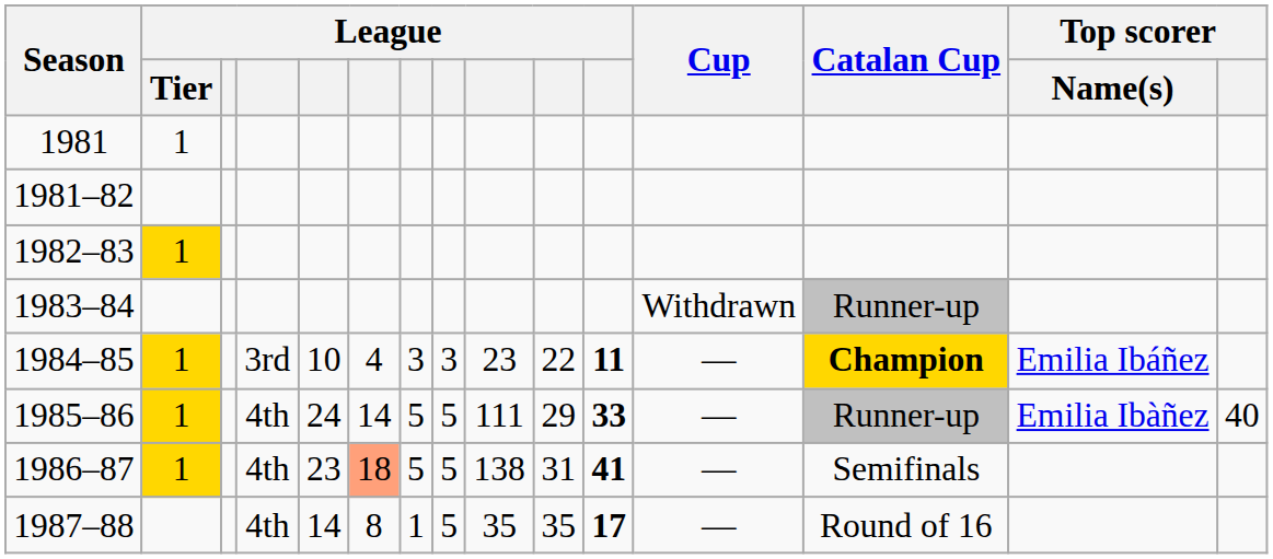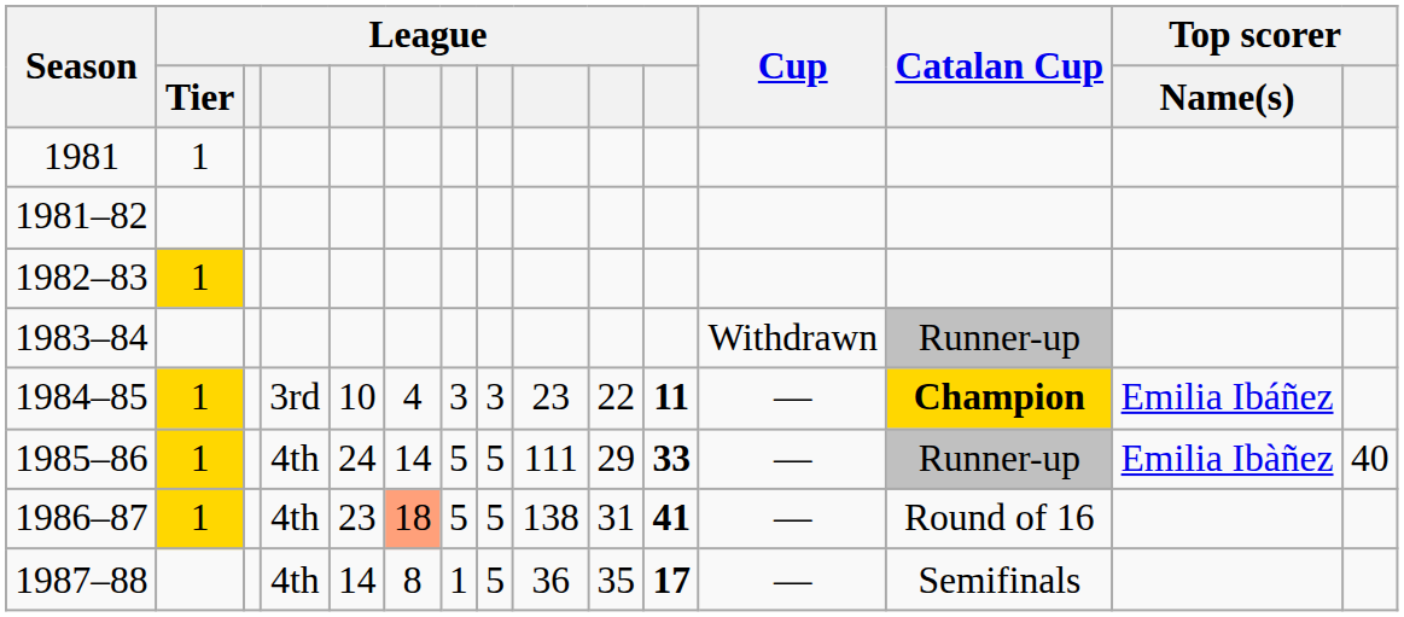1986–87 | Catalan Cup: Semifinals -> Round of 16
1987–88 | column 9: 35 -> 36
1987–88 | Catalan Cup: Round of 16 -> Semifinals
